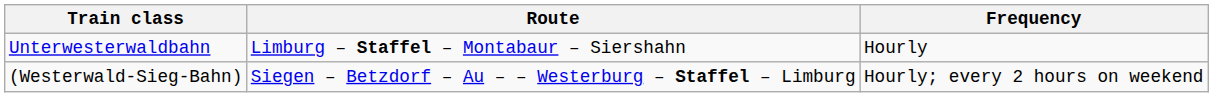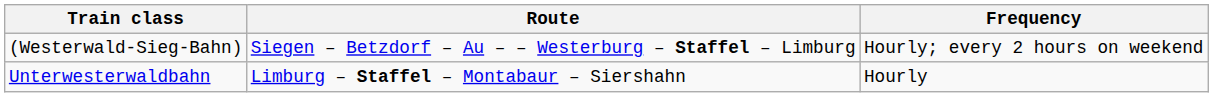rows swapped: Unterwesterwaldbahn <-> (Westerwald-Sieg-Bahn)
